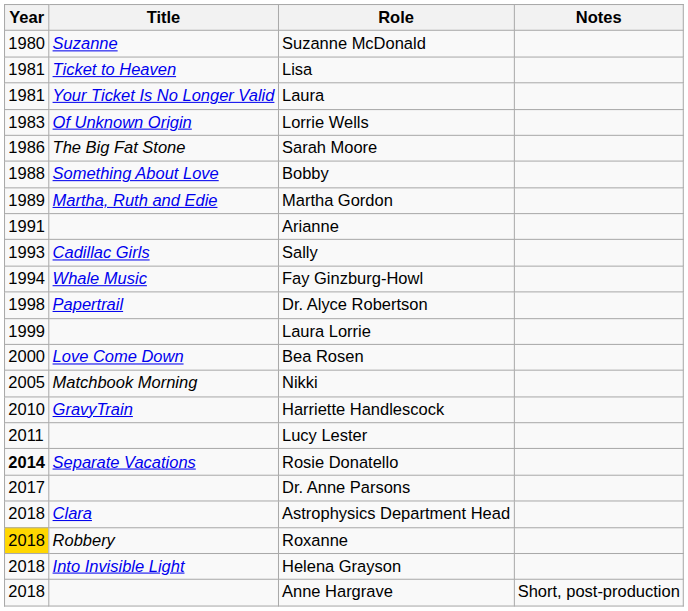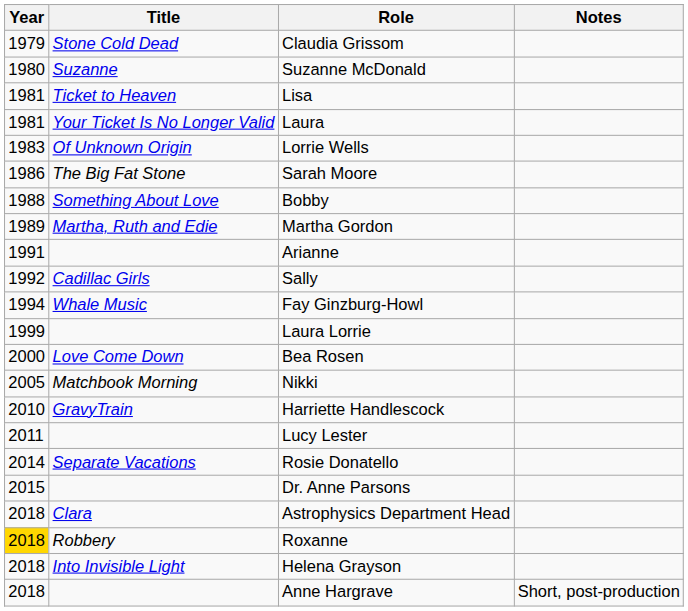+ row: 1979 | Stone Cold Dead | Claudia Grissom
Sally | Year: 1993 -> 1992
- row: 1998 | Papertrail | Dr. Alyce Robertson
Rosie Donatello | Year: bold -> normal
Dr. Anne Parsons | Year: 2017 -> 2015
